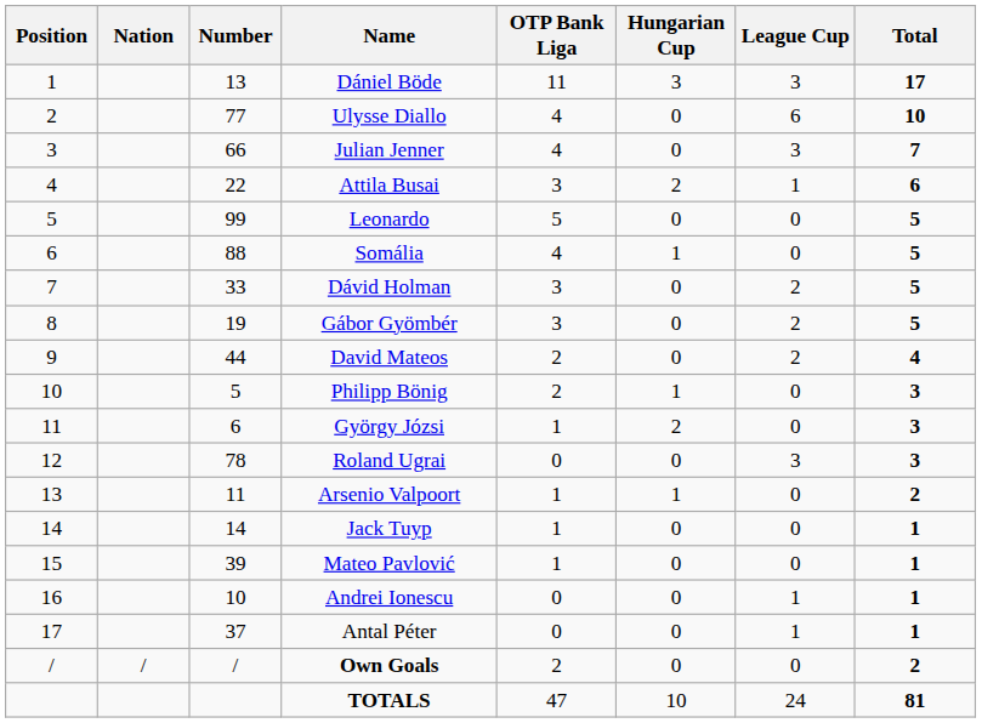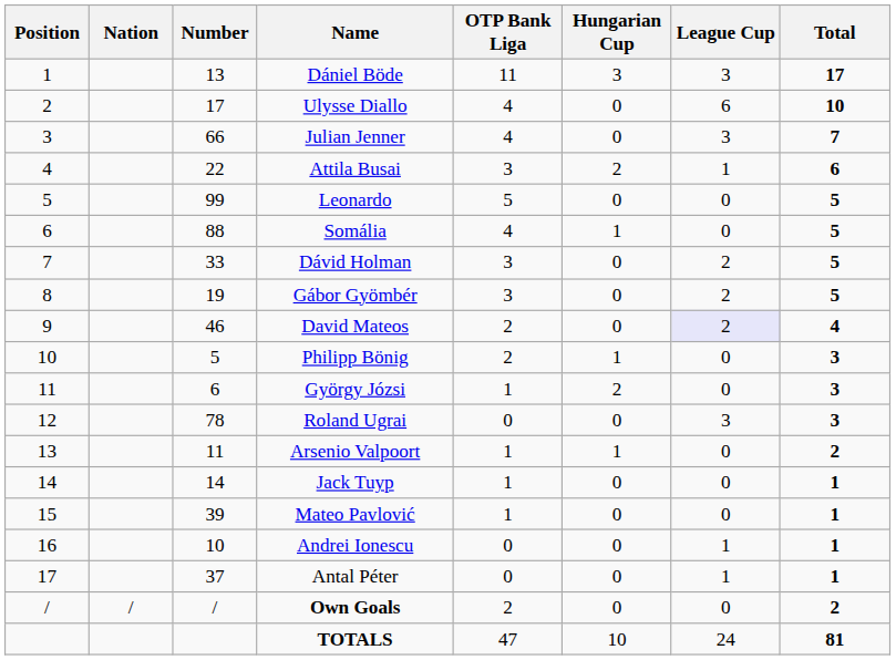Ulysse Diallo | Number: 77 -> 17
David Mateos | Number: 44 -> 46
David Mateos | League Cup: no background -> lavender background
